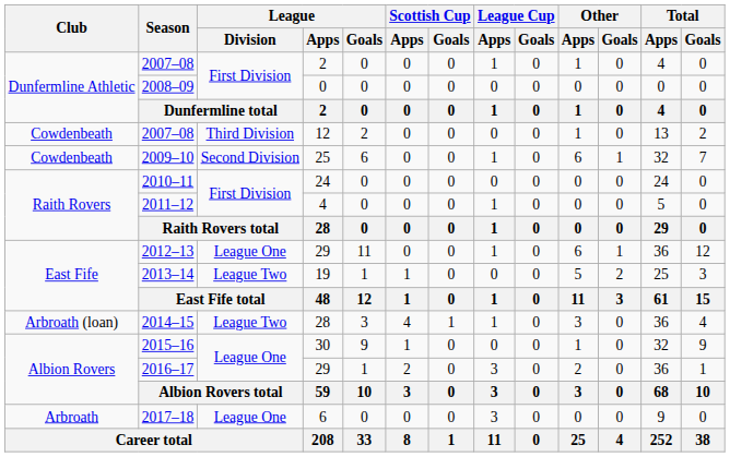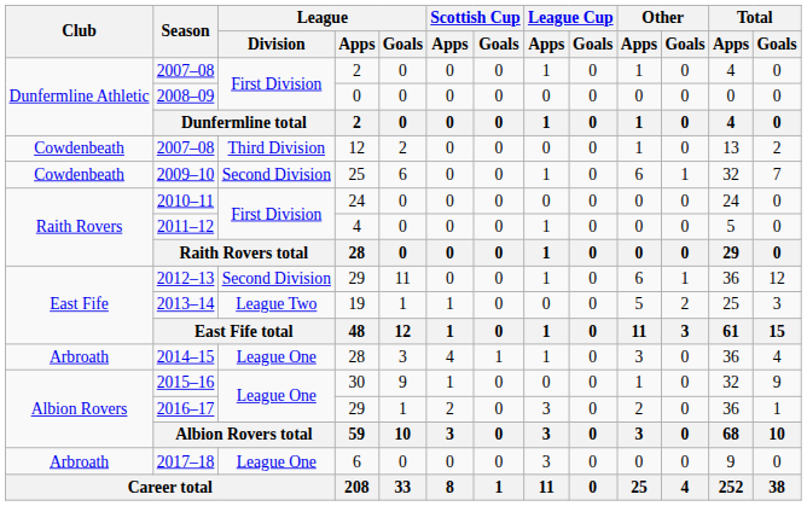2012–13 | League / Division: League One -> Second Division
2014–15 | Club: Arbroath (loan) -> Arbroath
2014–15 | League / Division: League Two -> League One
